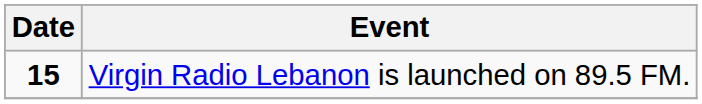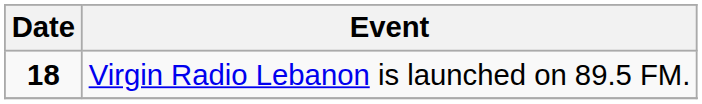Virgin Radio Lebanon is launched on 89.5 FM. | Date: 15 -> 18
